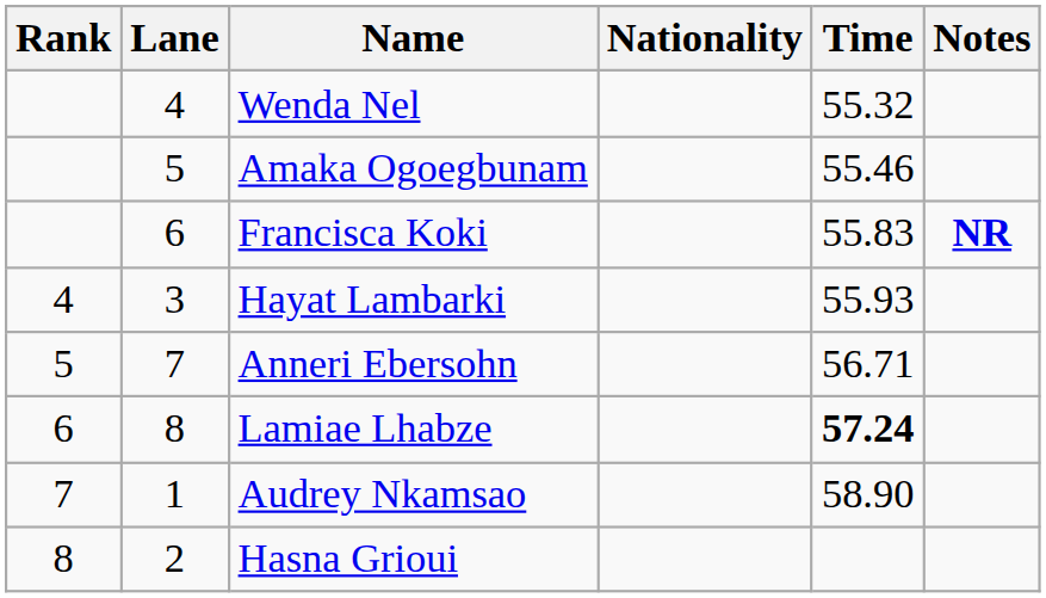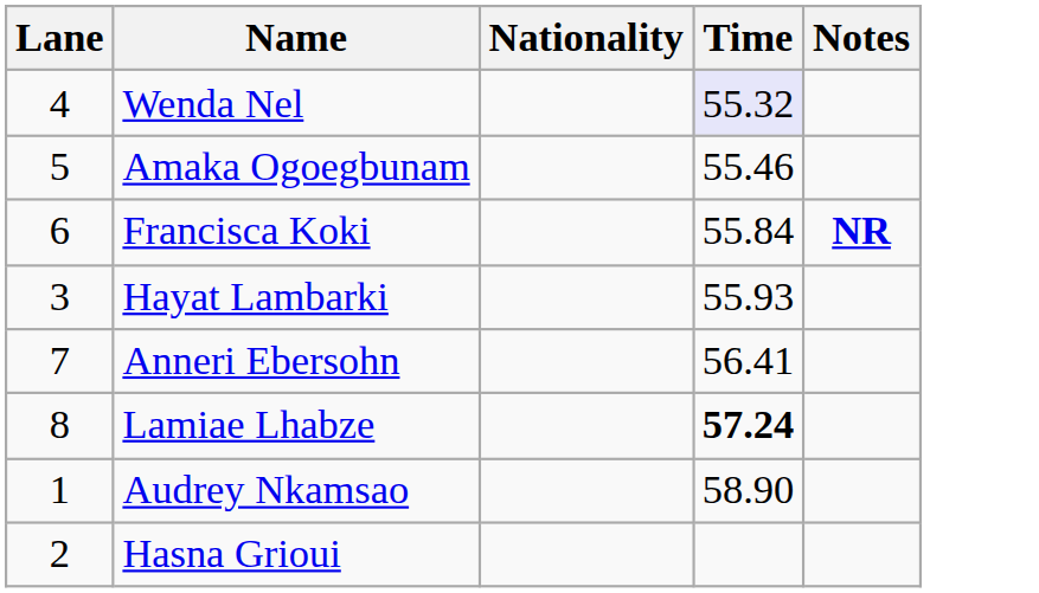- column: Rank | 4 | 5 | 6 | 7 | 8
Wenda Nel | Time: no background -> lavender background
Francisca Koki | Time: 55.83 -> 55.84
Anneri Ebersohn | Time: 56.71 -> 56.41
